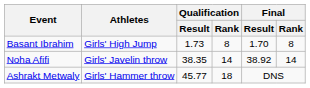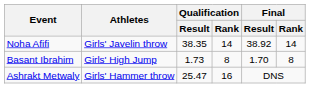rows swapped: Basant Ibrahim <-> Noha Afifi
Ashrakt Metwaly | Qualification / Result: 45.77 -> 25.47
Ashrakt Metwaly | Qualification / Rank: 18 -> 16
